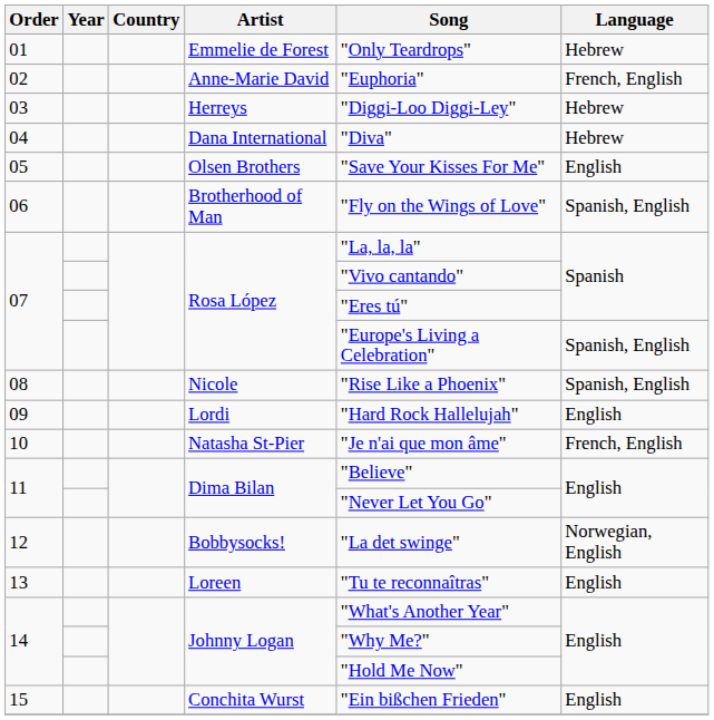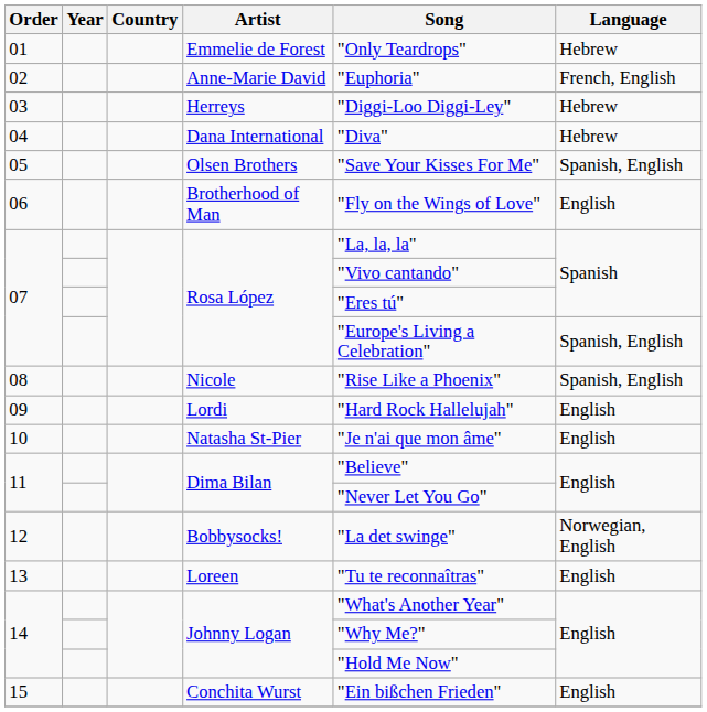05 | Language: English -> Spanish, English
06 | Language: Spanish, English -> English
10 | Language: French, English -> English
